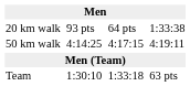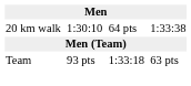20 km walk | column 3: 93 pts -> 1:30:10
- row: 50 km walk | 4:14:25 | 4:17:15 | 4:19:11
Team | column 3: 1:30:10 -> 93 pts
